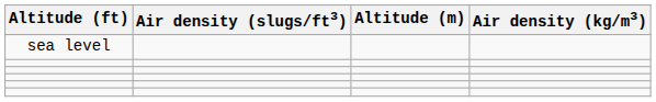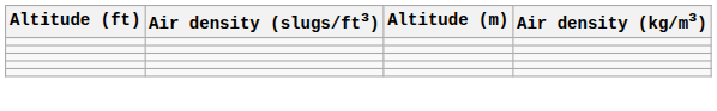- row: sea level
